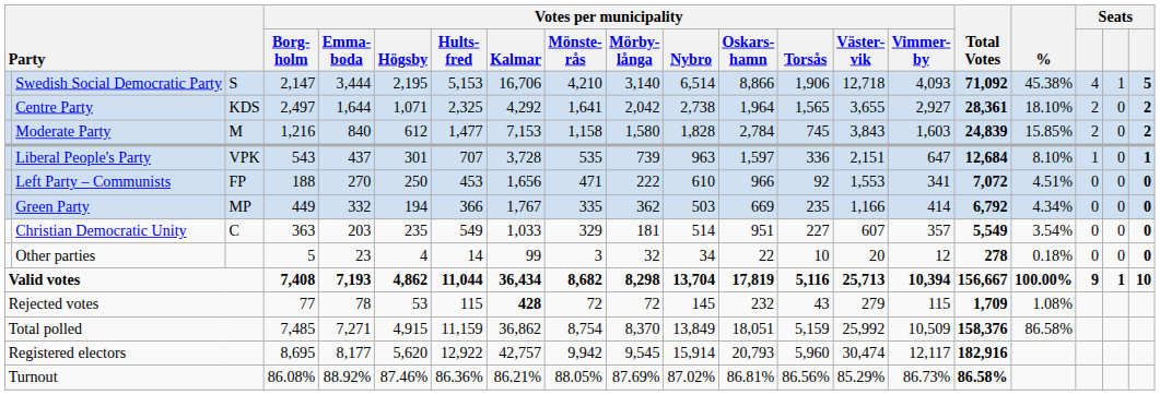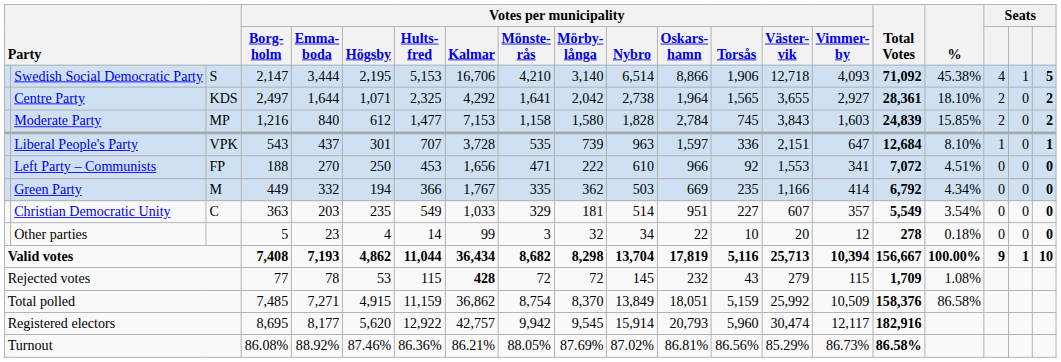Moderate Party | column 3: M -> MP
Green Party | column 3: MP -> M
